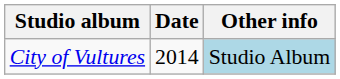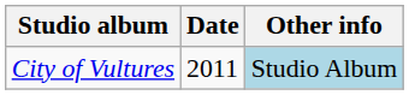City of Vultures | Date: 2014 -> 2011
